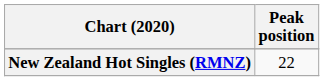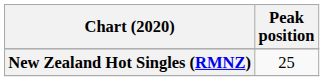New Zealand Hot Singles (RMNZ) | Peak position: 22 -> 25
